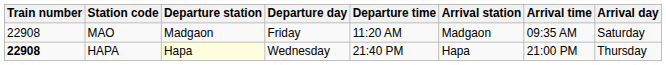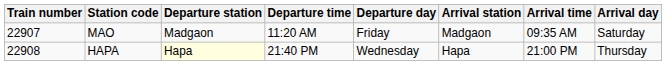columns swapped: Departure time <-> Departure day
MAO | Train number: 22908 -> 22907
HAPA | Train number: bold -> normal
